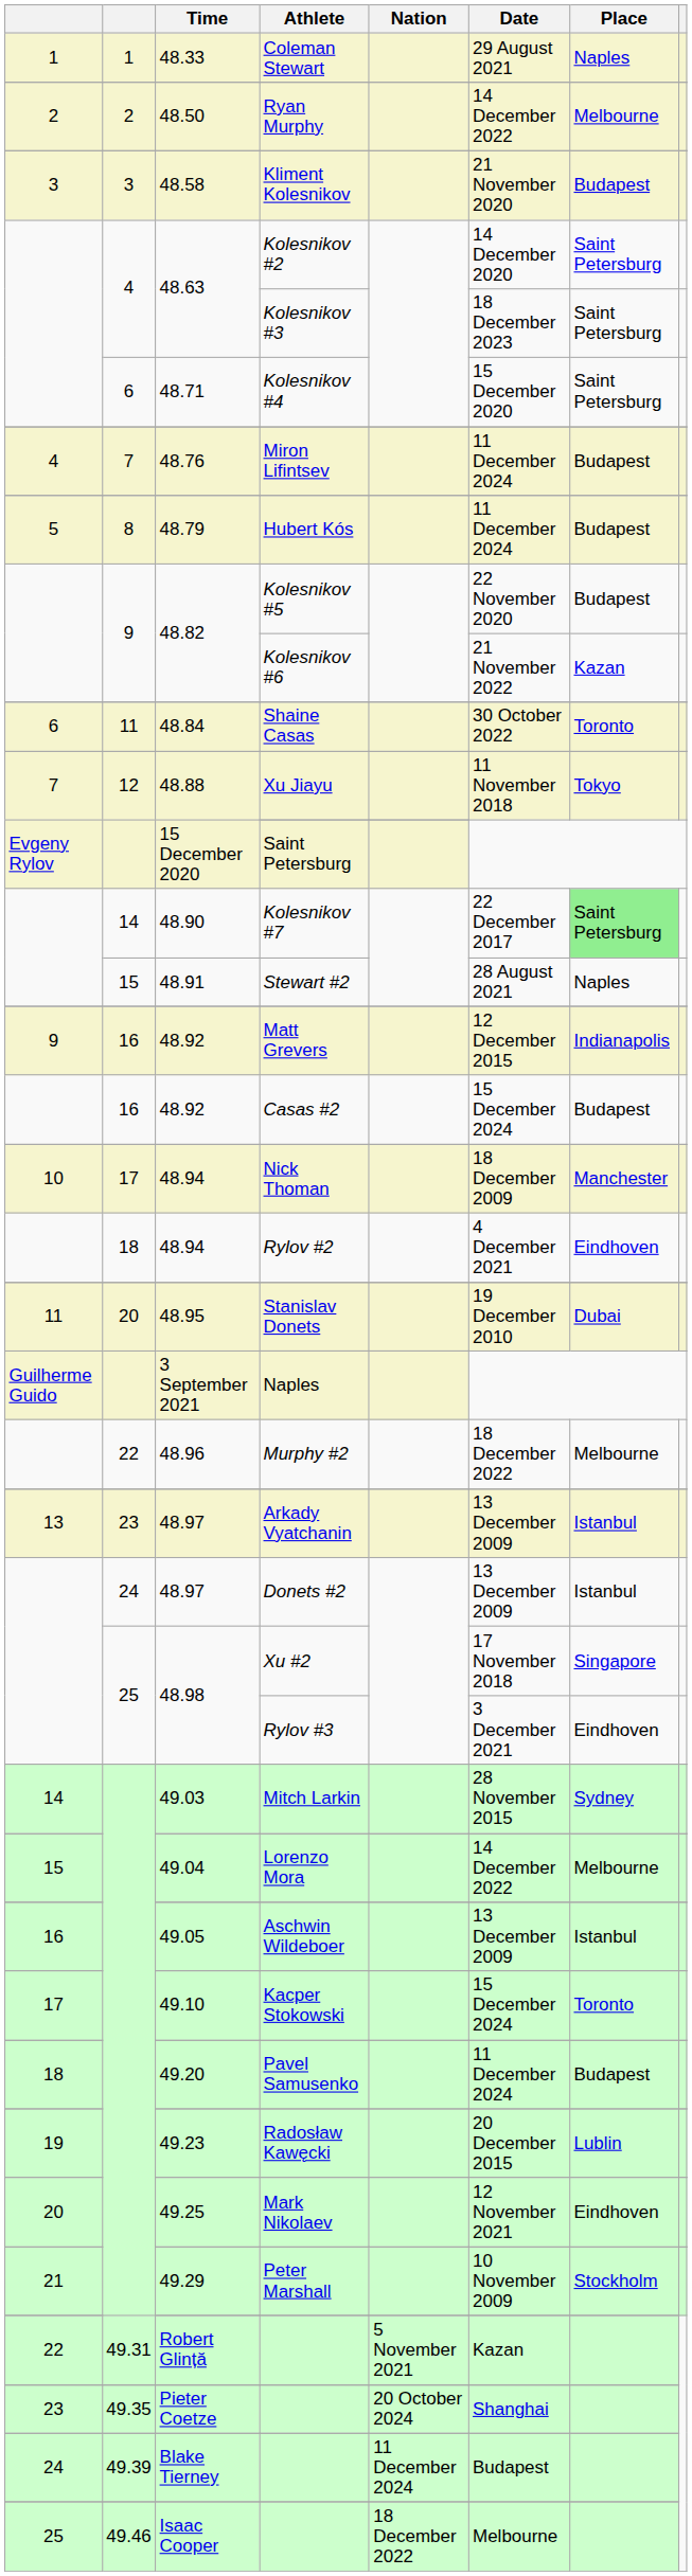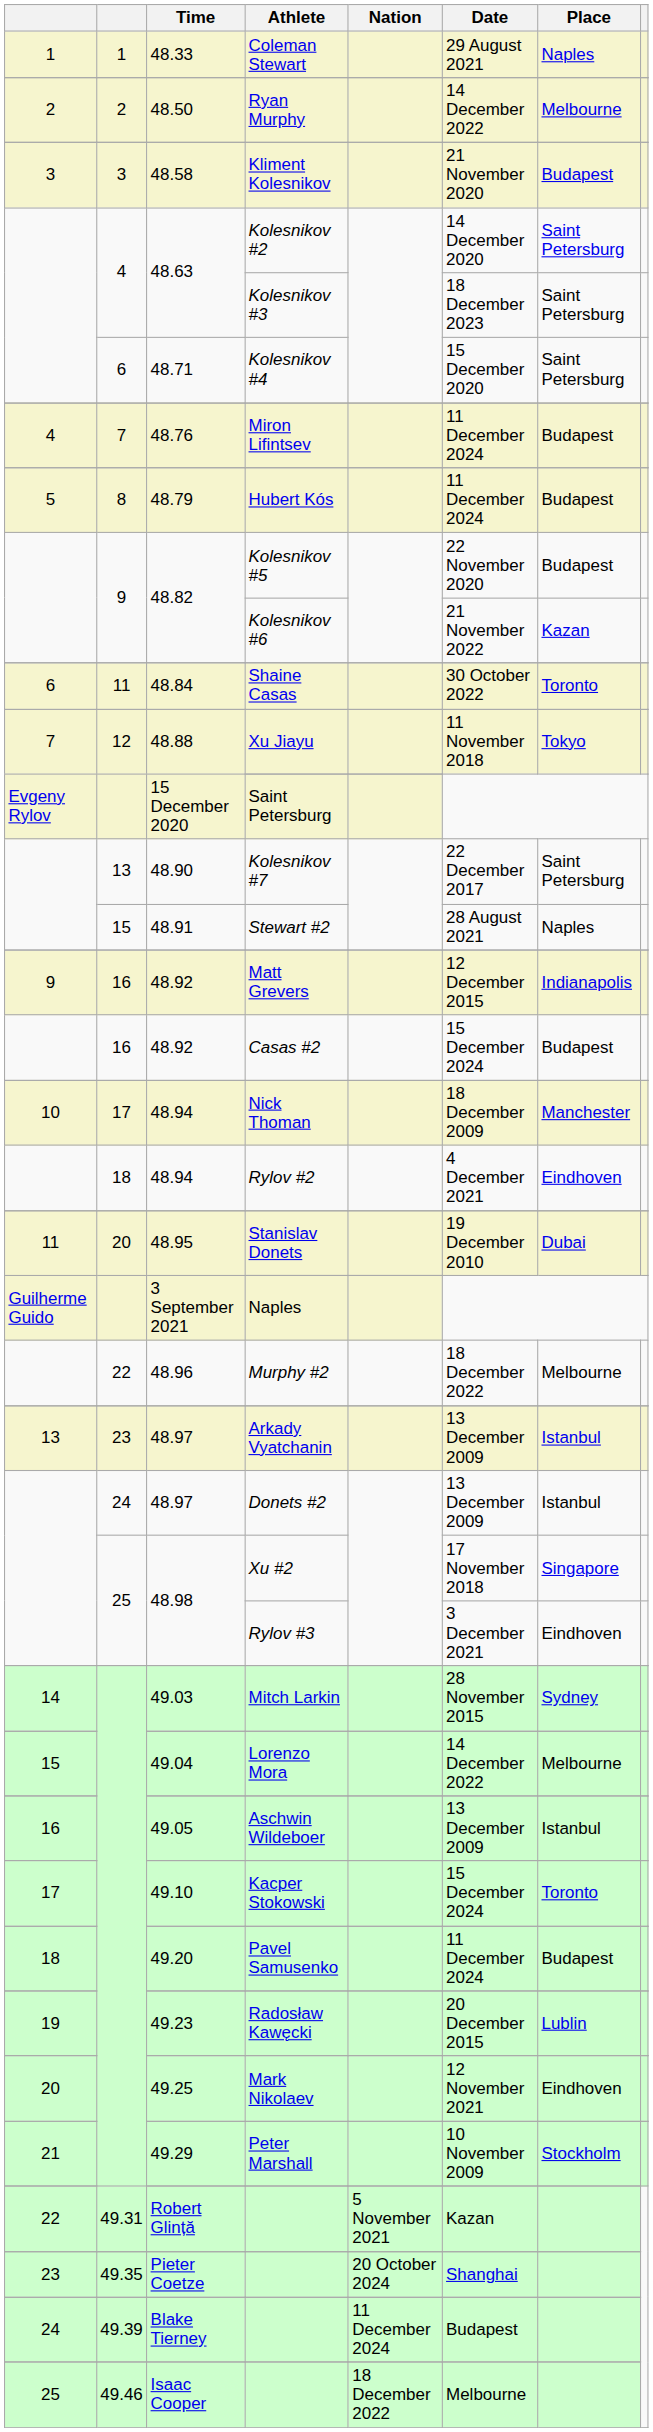Kolesnikov #7 | column 2: 14 -> 13
Kolesnikov #7 | Place: lightgreen background -> no background
